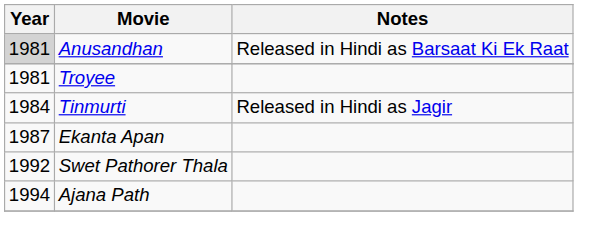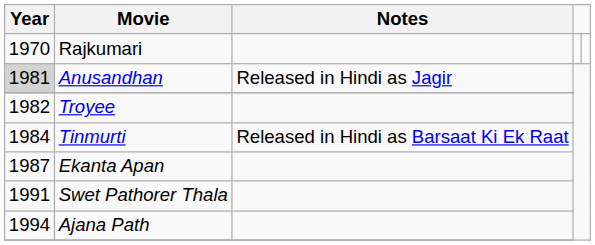+ row: 1970 | Rajkumari
Anusandhan | Notes: Released in Hindi as Barsaat Ki Ek Raat -> Released in Hindi as Jagir
Troyee | Year: 1981 -> 1982
Tinmurti | Notes: Released in Hindi as Jagir -> Released in Hindi as Barsaat Ki Ek Raat
Swet Pathorer Thala | Year: 1992 -> 1991
